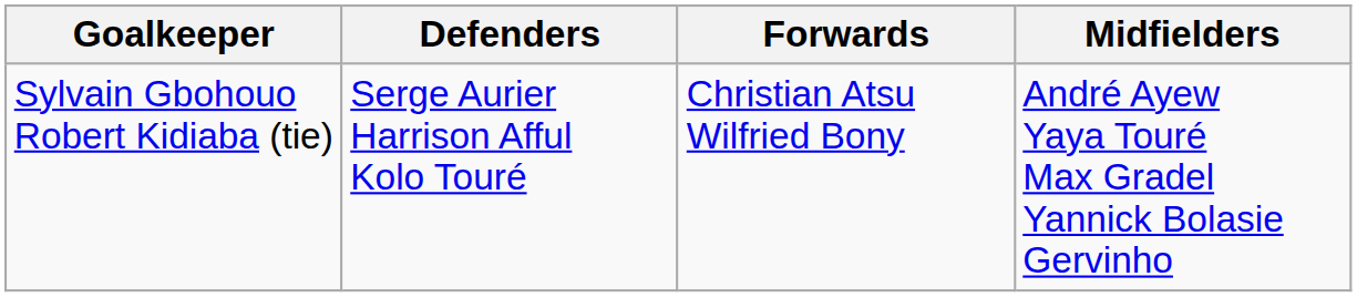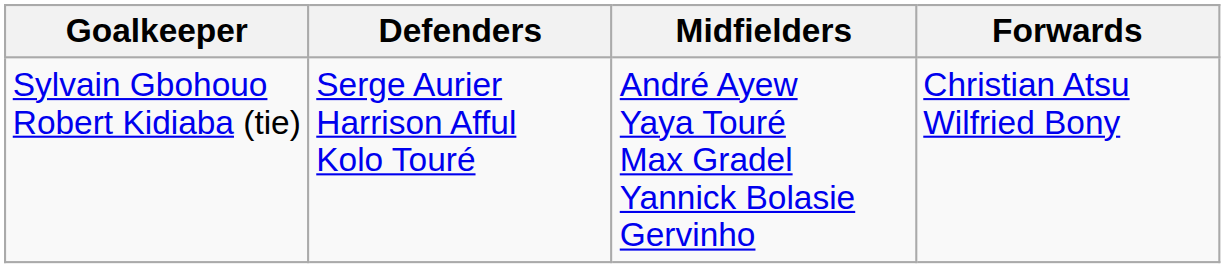columns swapped: Midfielders <-> Forwards
